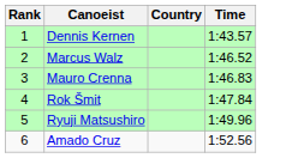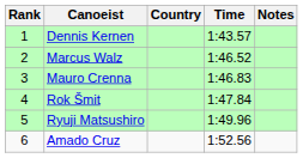+ column: Notes
